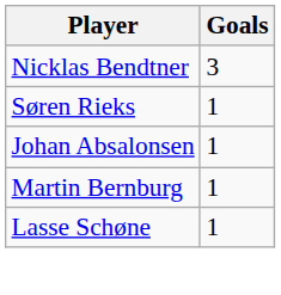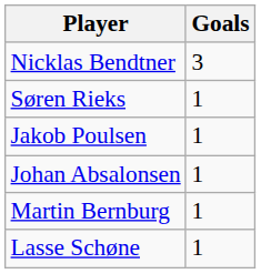+ row: Jakob Poulsen | 1
